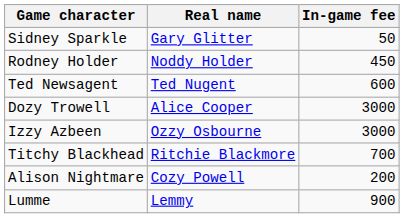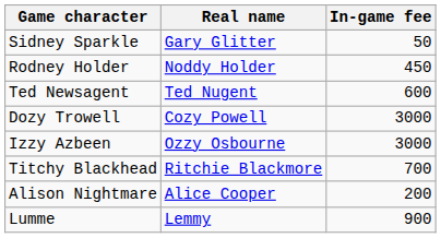Dozy Trowell | Real name: Alice Cooper -> Cozy Powell
Alison Nightmare | Real name: Cozy Powell -> Alice Cooper
